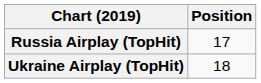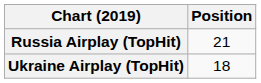Russia Airplay (TopHit) | Position: 17 -> 21
